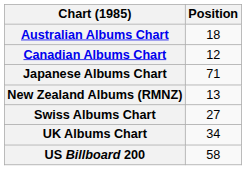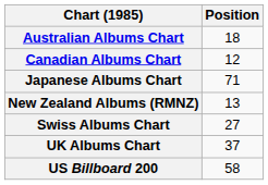UK Albums Chart | Position: 34 -> 37
